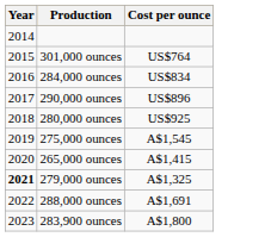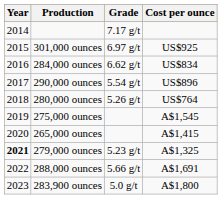+ column: Grade | 7.17 g/t | 6.97 g/t | 6.62 g/t | 5.54 g/t | 5.26 g/t | 5.23 g/t | 5.66 g/t | 5.0 g/t
301,000 ounces | Cost per ounce: US$764 -> US$925
280,000 ounces | Cost per ounce: US$925 -> US$764
